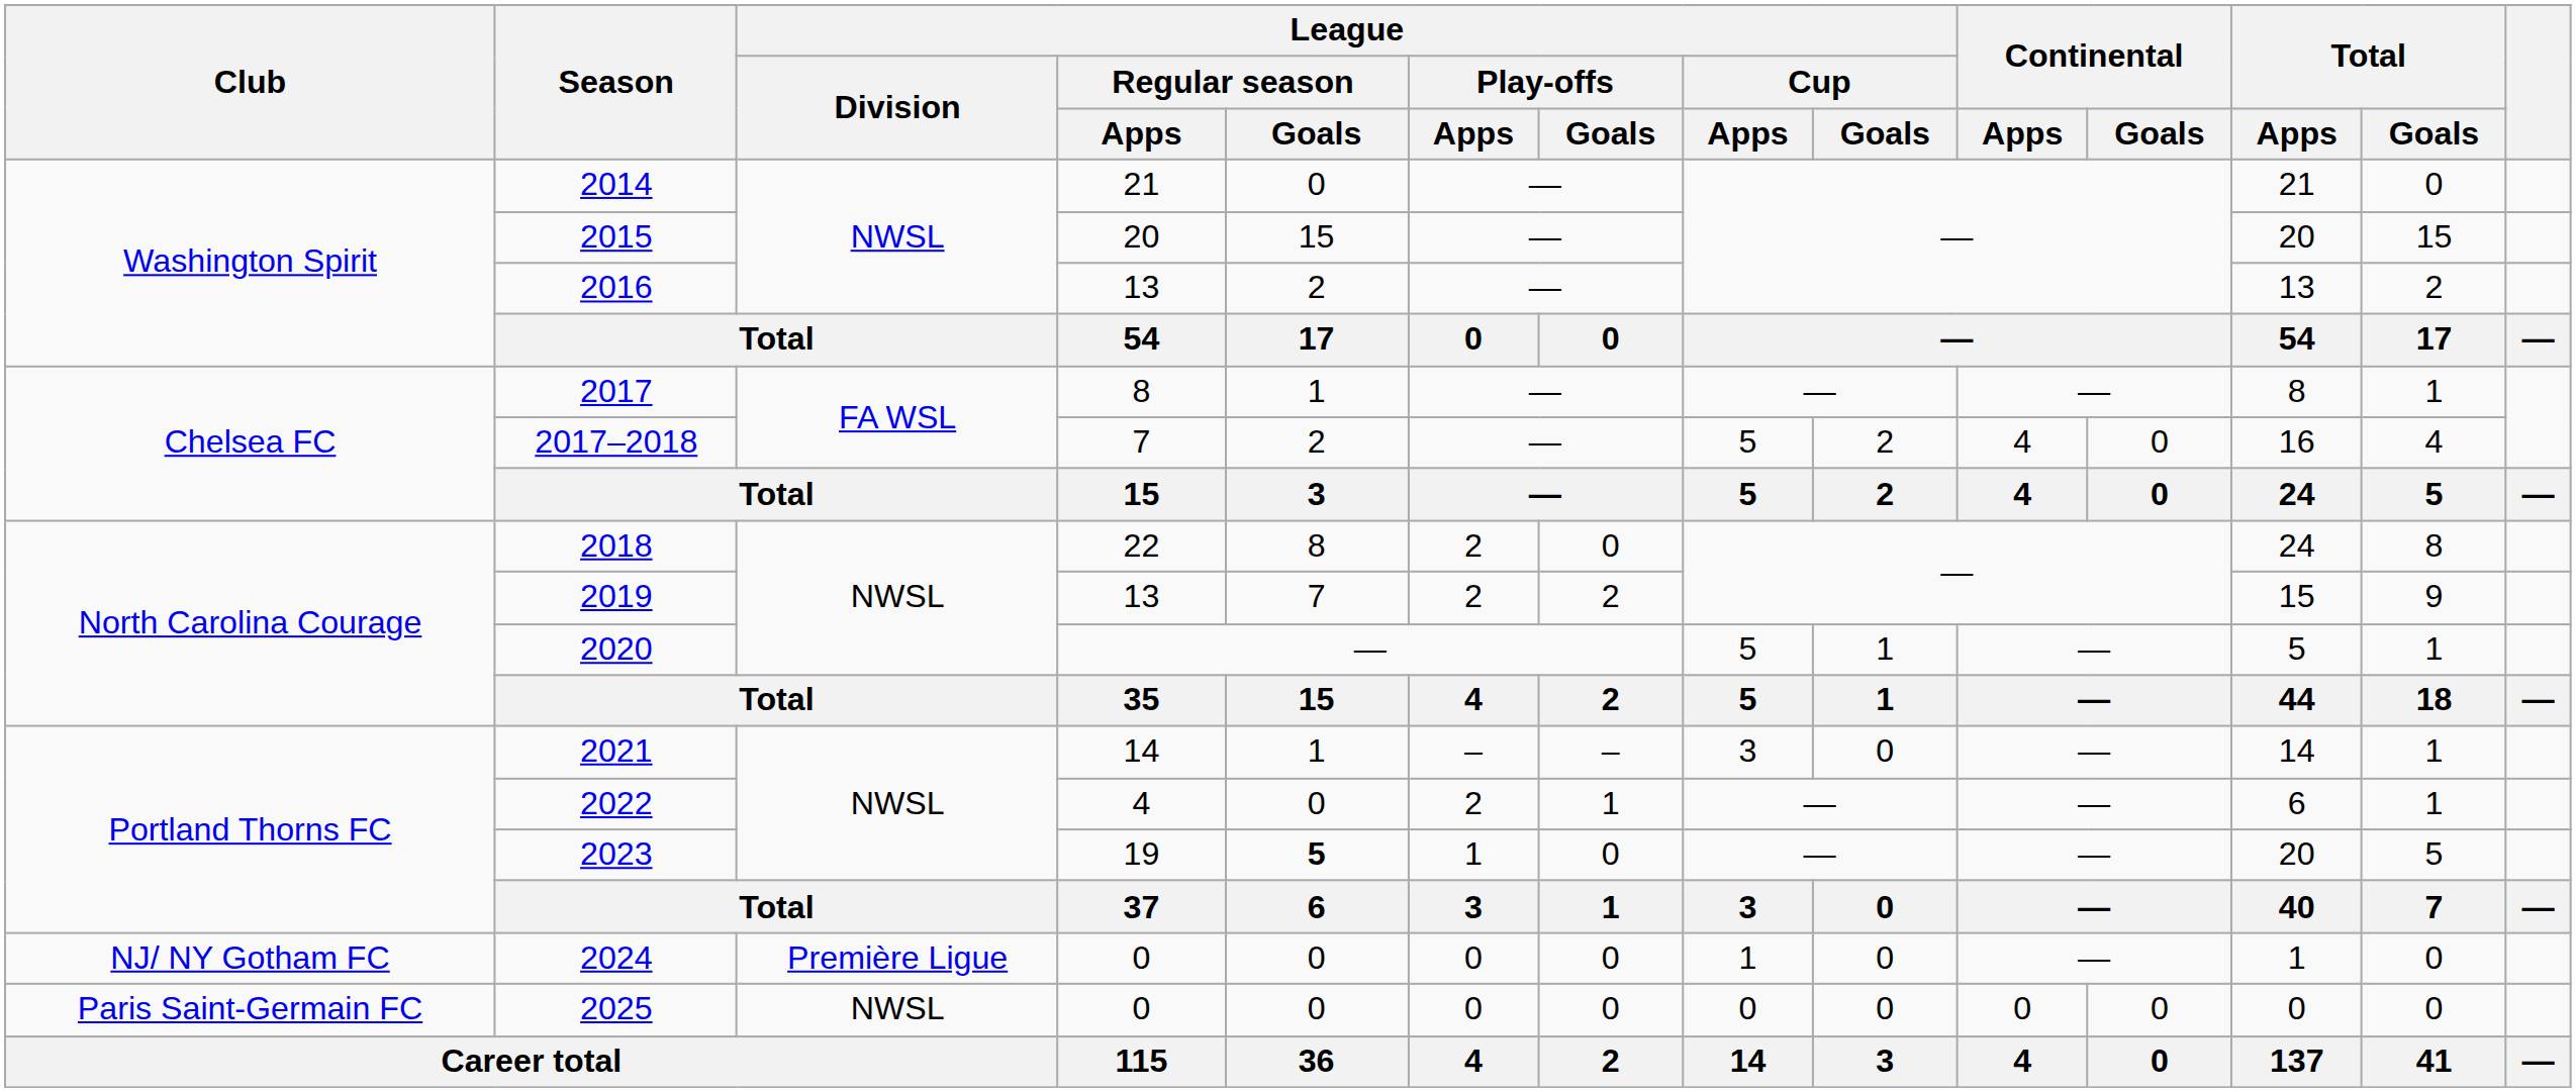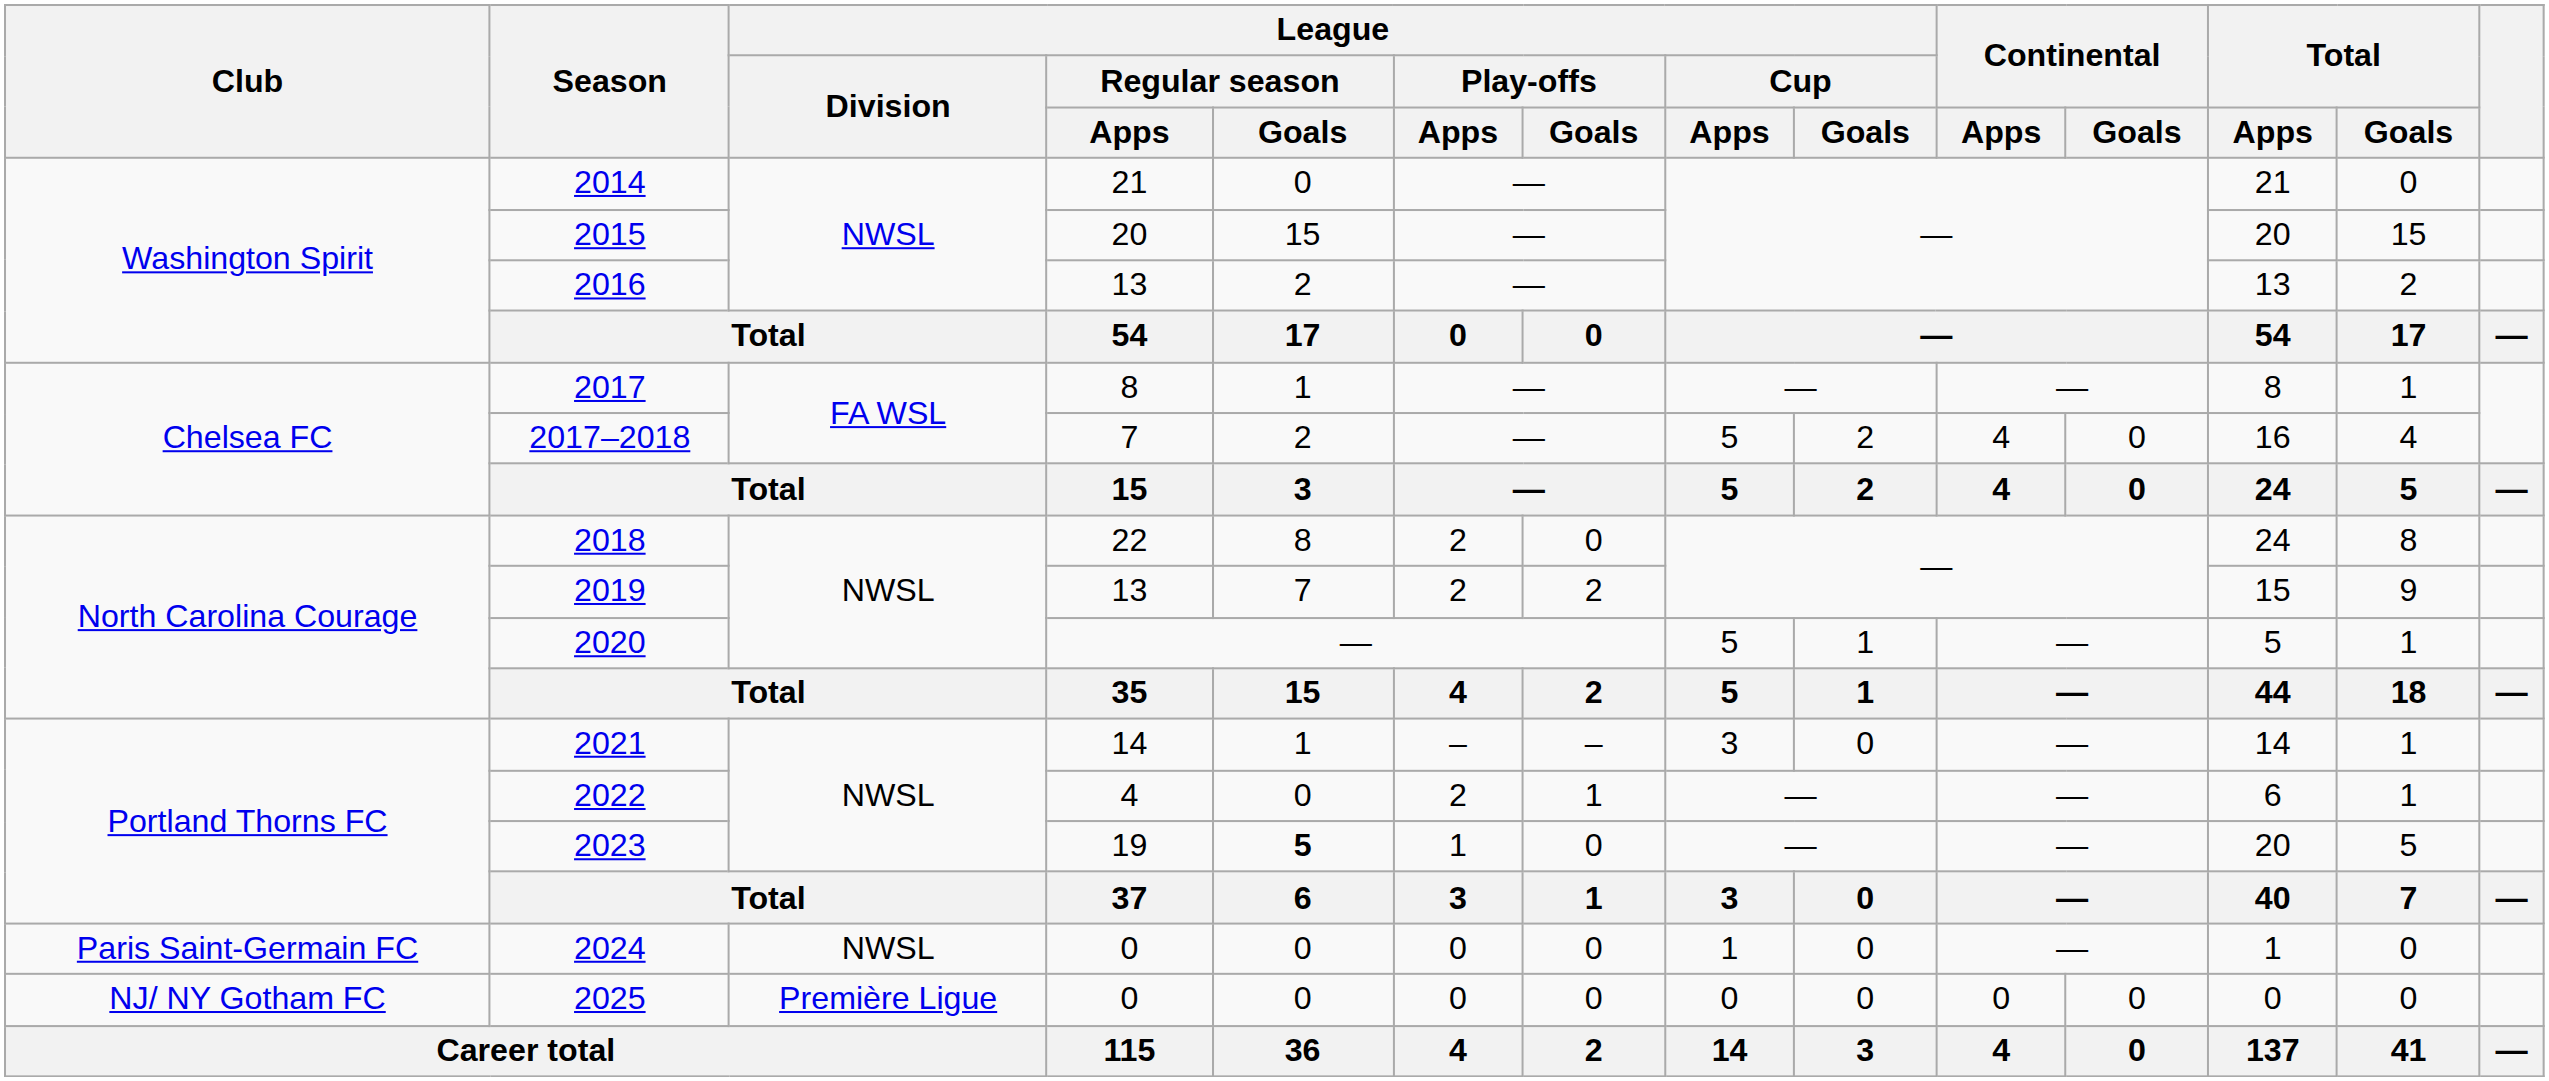2024 | Club: NJ/ NY Gotham FC -> Paris Saint-Germain FC
2024 | League / Division: Première Ligue -> NWSL
2025 | Club: Paris Saint-Germain FC -> NJ/ NY Gotham FC
2025 | League / Division: NWSL -> Première Ligue
